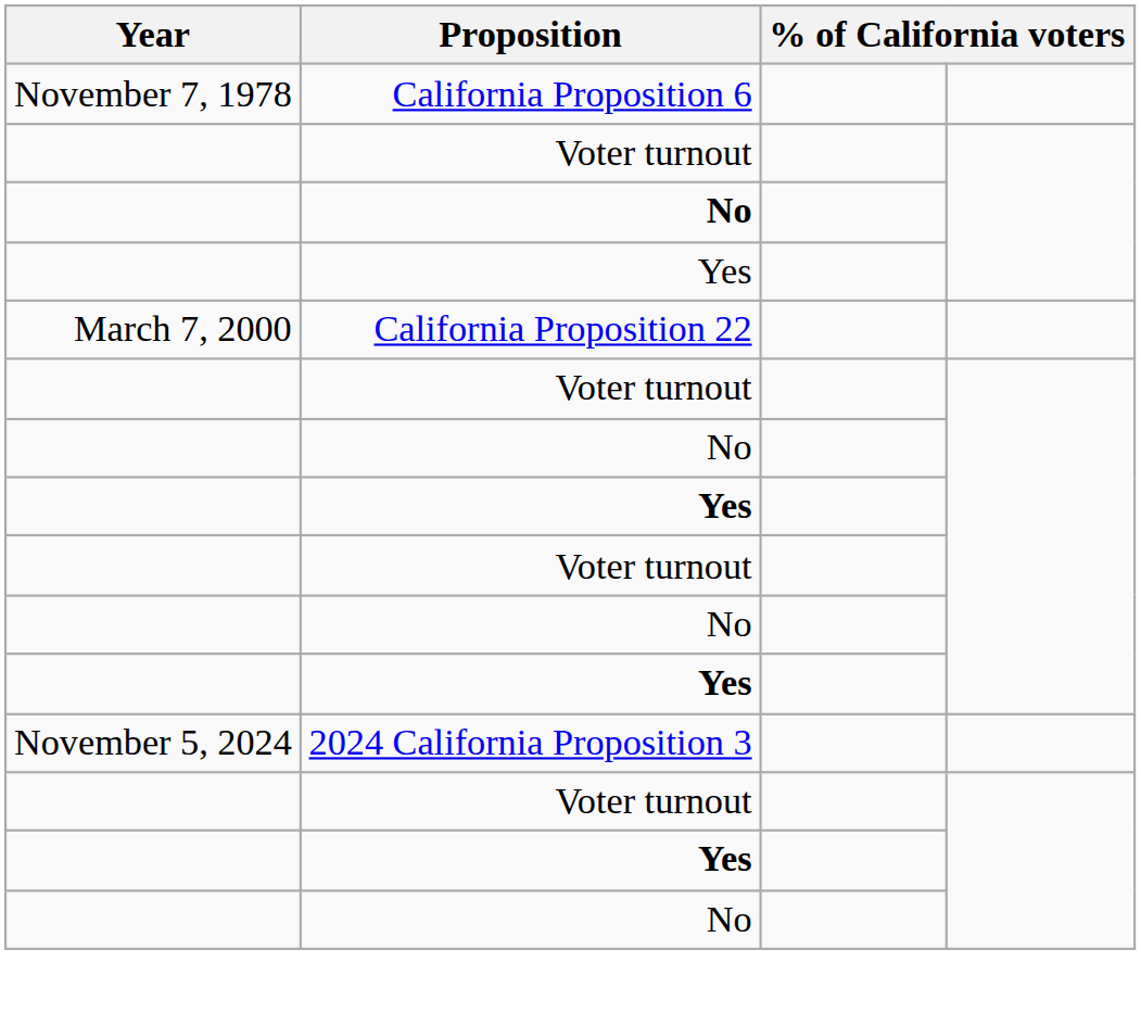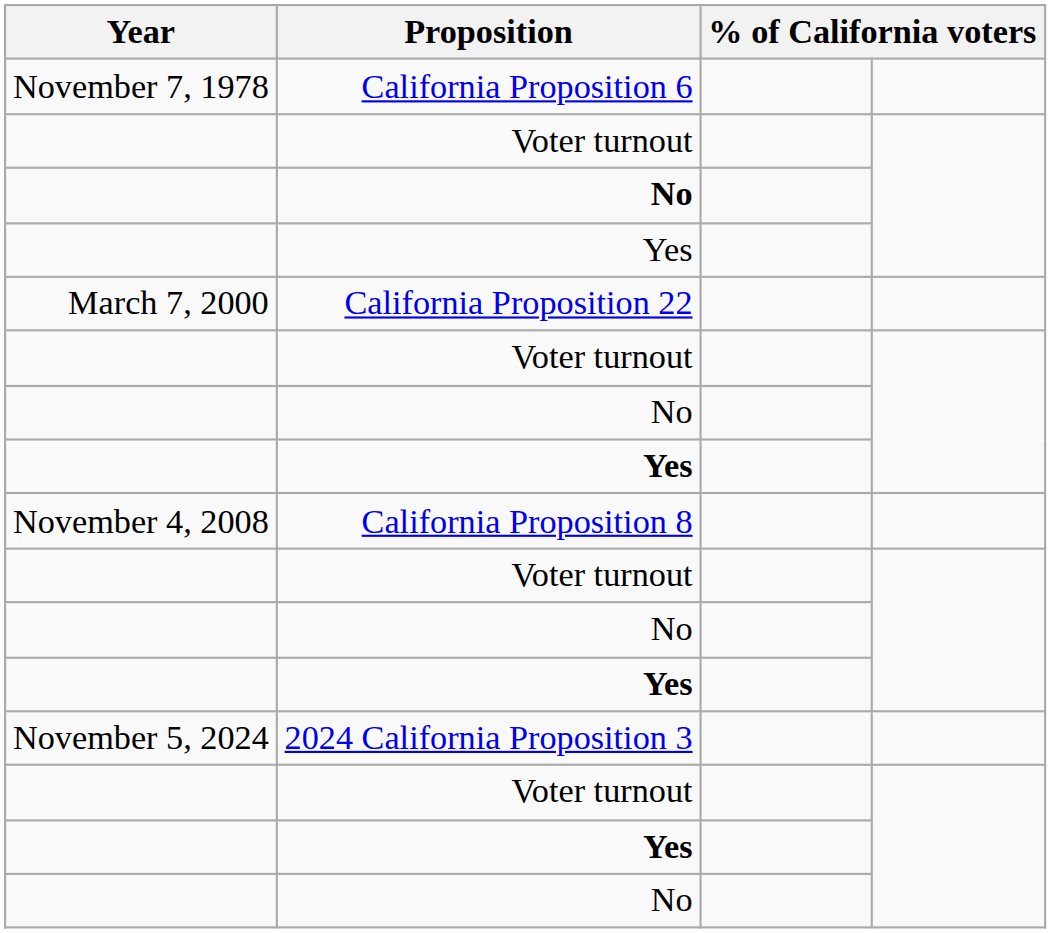+ row: November 4, 2008 | California Proposition 8
